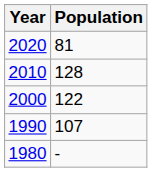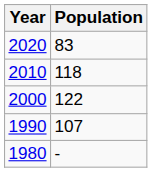2020 | Population: 81 -> 83
2010 | Population: 128 -> 118
